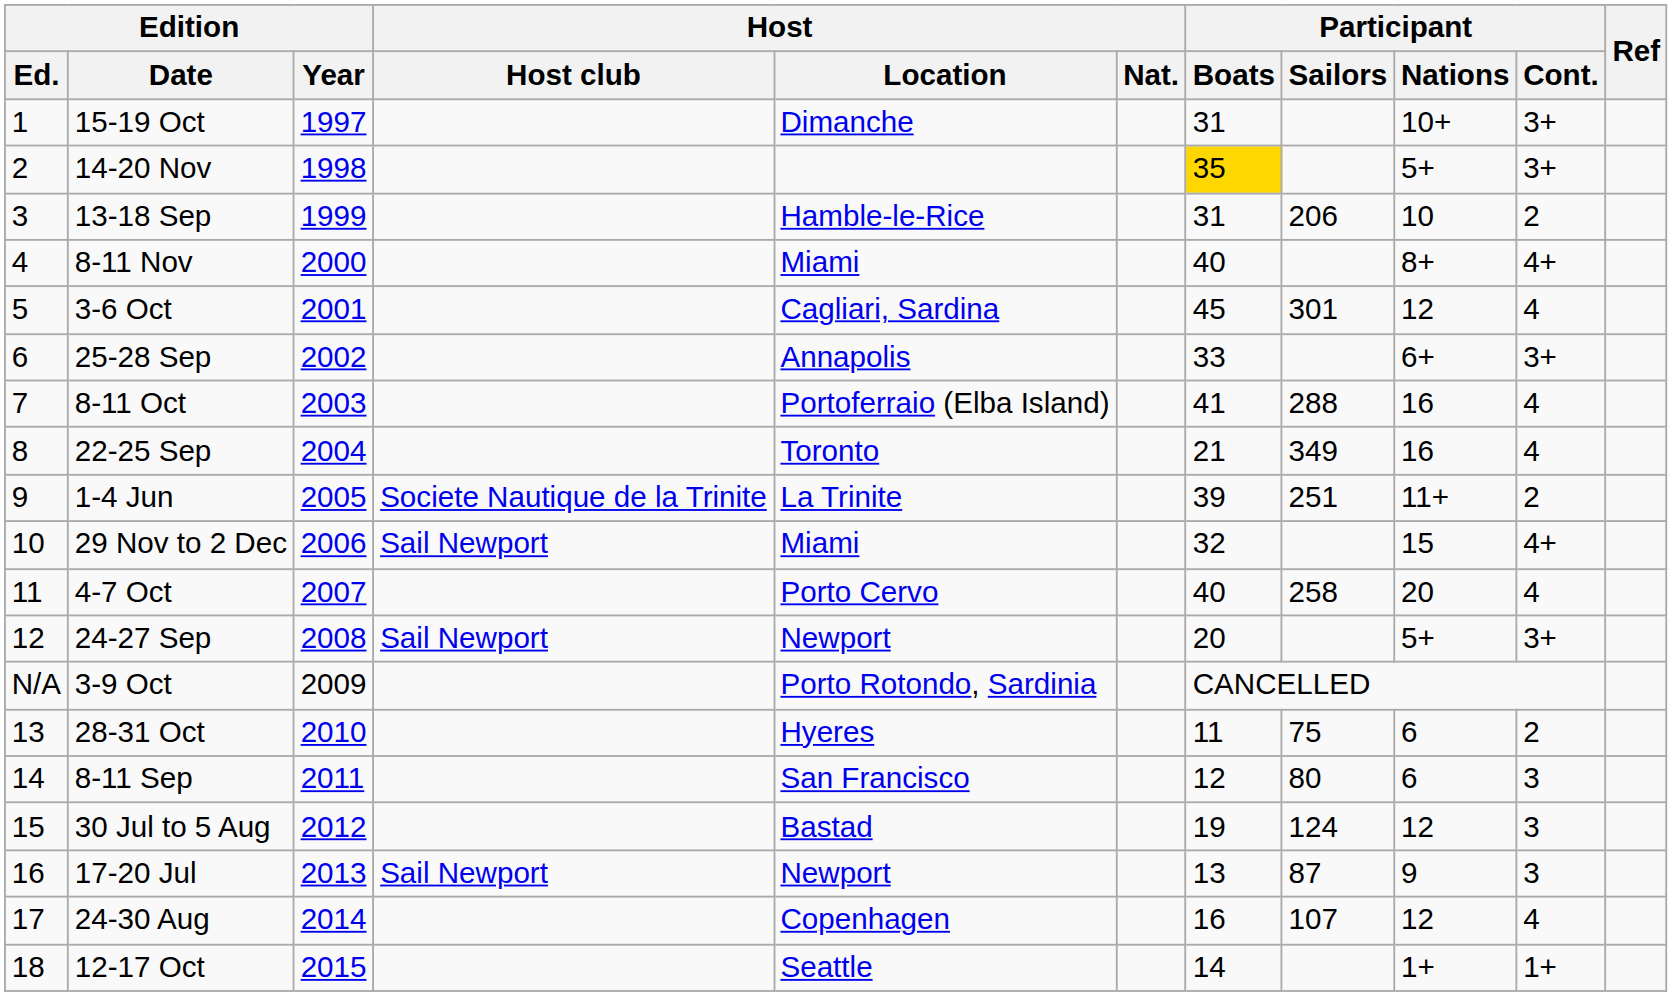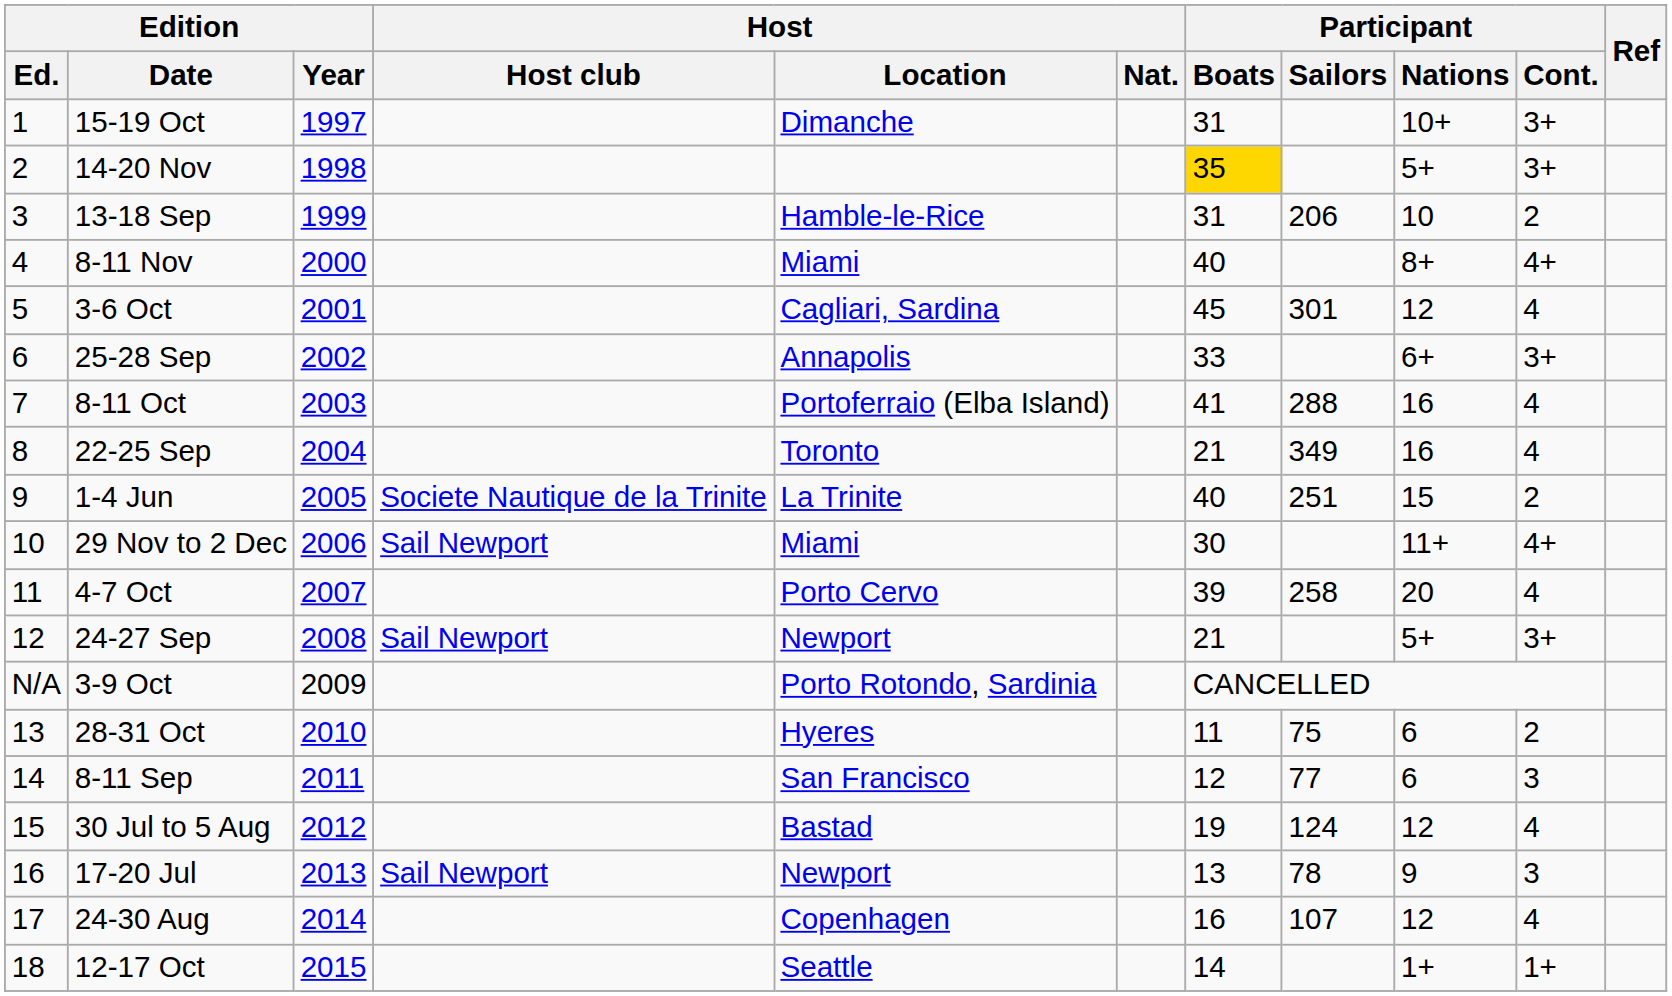1-4 Jun | Participant / Boats: 39 -> 40
1-4 Jun | Participant / Nations: 11+ -> 15
29 Nov to 2 Dec | Participant / Boats: 32 -> 30
29 Nov to 2 Dec | Participant / Nations: 15 -> 11+
4-7 Oct | Participant / Boats: 40 -> 39
24-27 Sep | Participant / Boats: 20 -> 21
8-11 Sep | Participant / Sailors: 80 -> 77
30 Jul to 5 Aug | Participant / Cont.: 3 -> 4
17-20 Jul | Participant / Sailors: 87 -> 78
